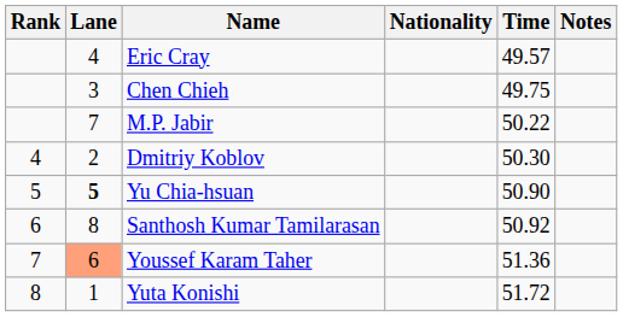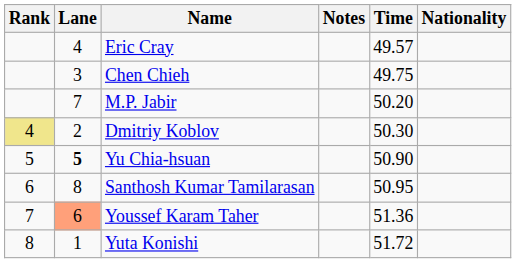columns swapped: Nationality <-> Notes
M.P. Jabir | Time: 50.22 -> 50.20
Dmitriy Koblov | Rank: no background -> khaki background
Santhosh Kumar Tamilarasan | Time: 50.92 -> 50.95
